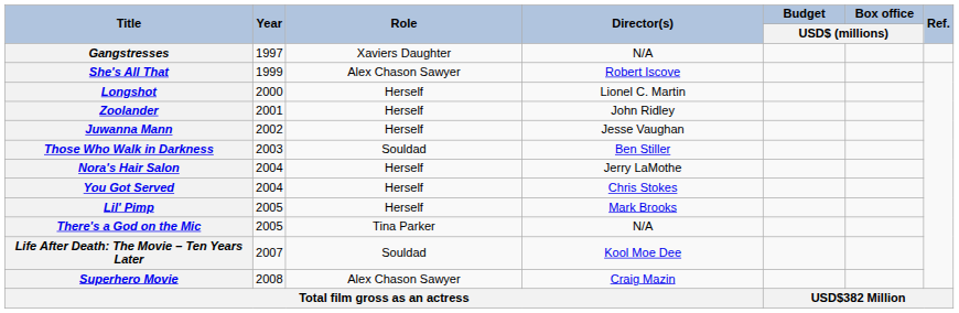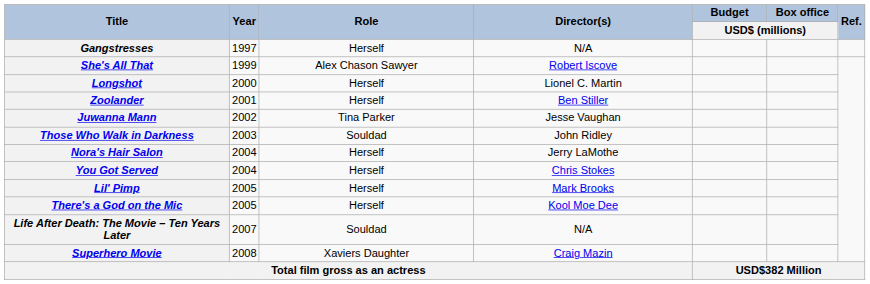Gangstresses | Role: Xaviers Daughter -> Herself
Zoolander | Director(s): John Ridley -> Ben Stiller
Juwanna Mann | Role: Herself -> Tina Parker
Those Who Walk in Darkness | Director(s): Ben Stiller -> John Ridley
There's a God on the Mic | Role: Tina Parker -> Herself
There's a God on the Mic | Director(s): N/A -> Kool Moe Dee
Life After Death: The Movie – Ten Years Later | Director(s): Kool Moe Dee -> N/A
Superhero Movie | Role: Alex Chason Sawyer -> Xaviers Daughter
